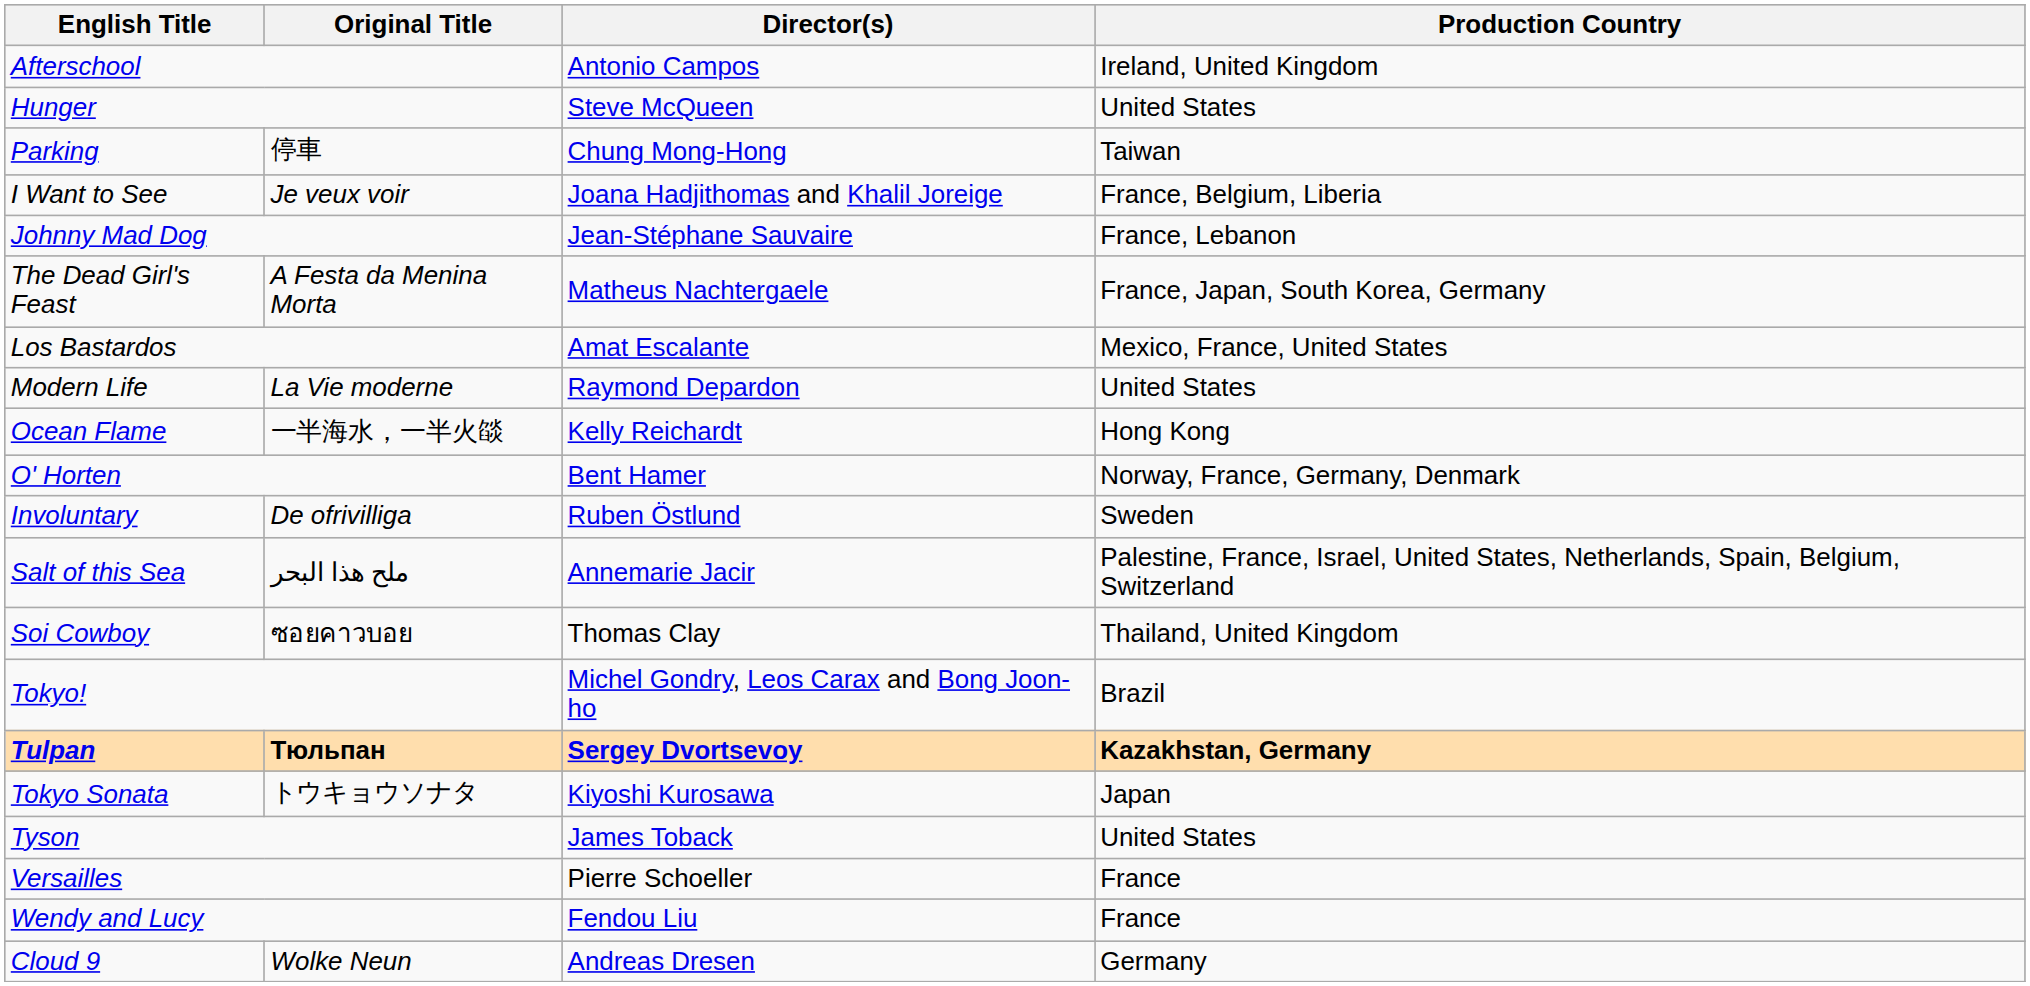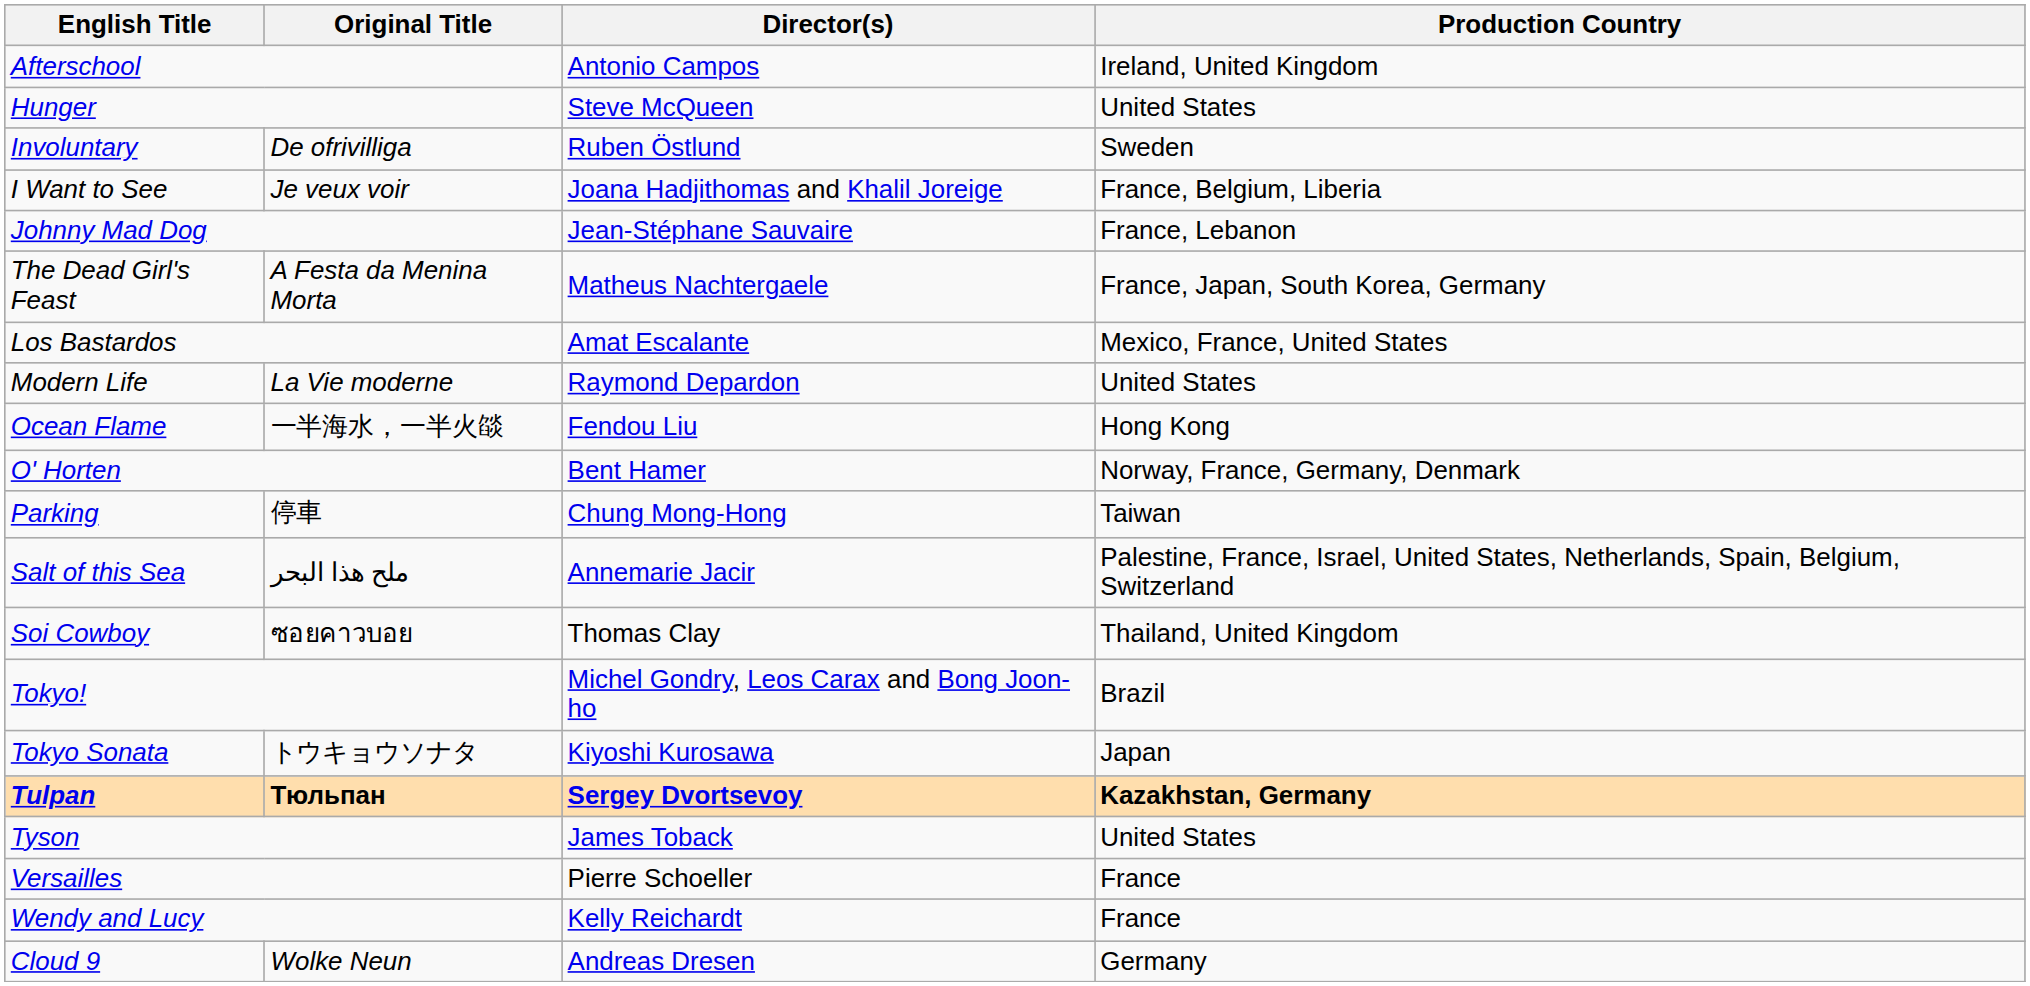rows swapped: Involuntary <-> Parking
Ocean Flame | Director(s): Kelly Reichardt -> Fendou Liu
rows swapped: Tokyo Sonata <-> Tulpan
Wendy and Lucy | Director(s): Fendou Liu -> Kelly Reichardt
